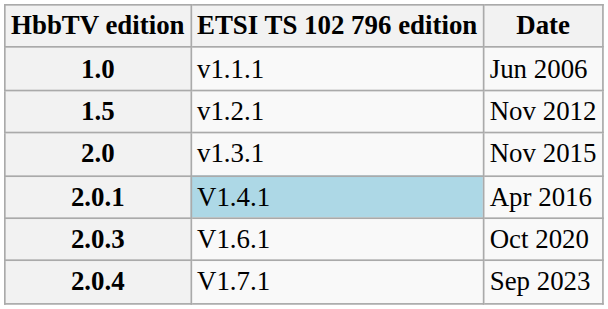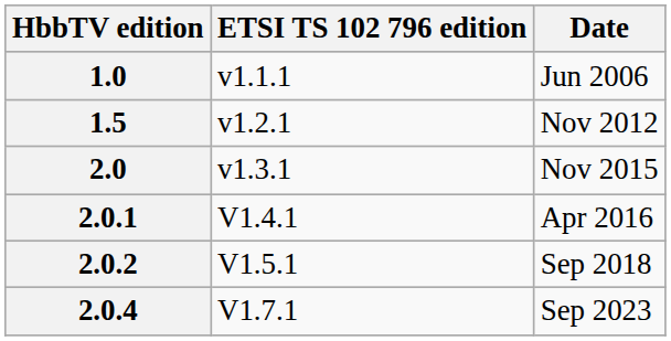2.0.1 | ETSI TS 102 796 edition: lightblue background -> no background
+ row: 2.0.2 | V1.5.1 | Sep 2018
- row: 2.0.3 | V1.6.1 | Oct 2020
